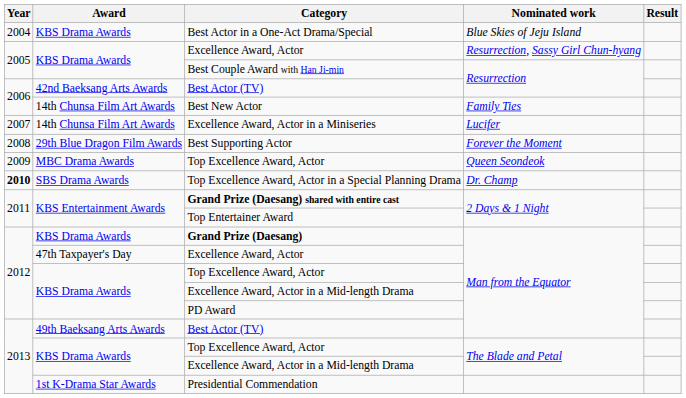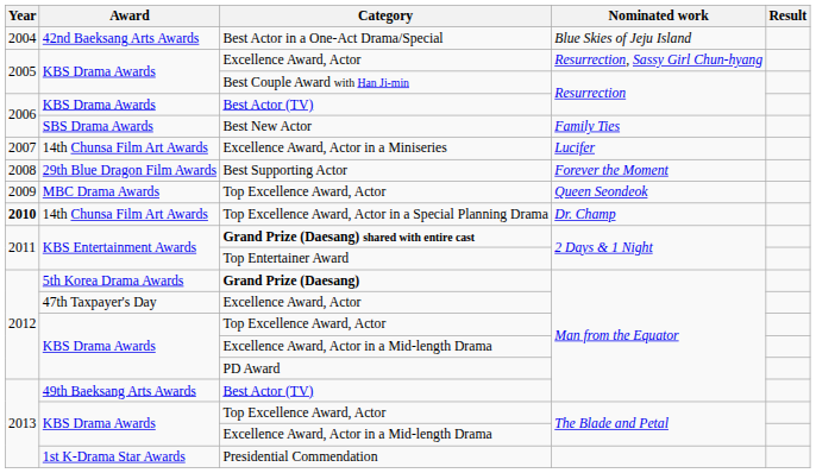Best Actor in a One-Act Drama/Special | Award: KBS Drama Awards -> 42nd Baeksang Arts Awards
Best Actor (TV) / Resurrection | Award: 42nd Baeksang Arts Awards -> KBS Drama Awards
Best New Actor | Award: 14th Chunsa Film Art Awards -> SBS Drama Awards
Top Excellence Award, Actor in a Special Planning Drama | Award: SBS Drama Awards -> 14th Chunsa Film Art Awards
Grand Prize (Daesang) | Award: KBS Drama Awards -> 5th Korea Drama Awards
